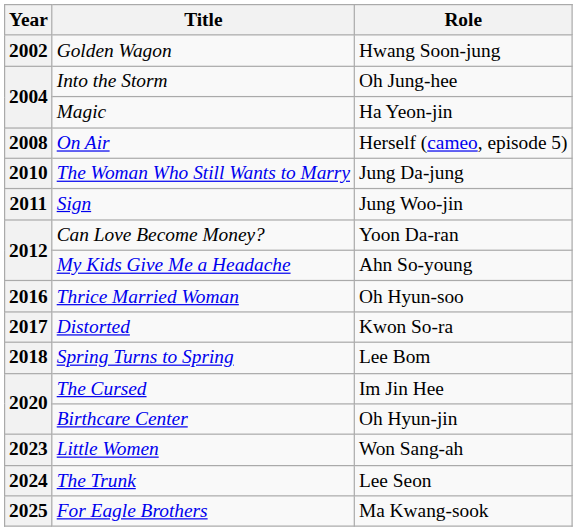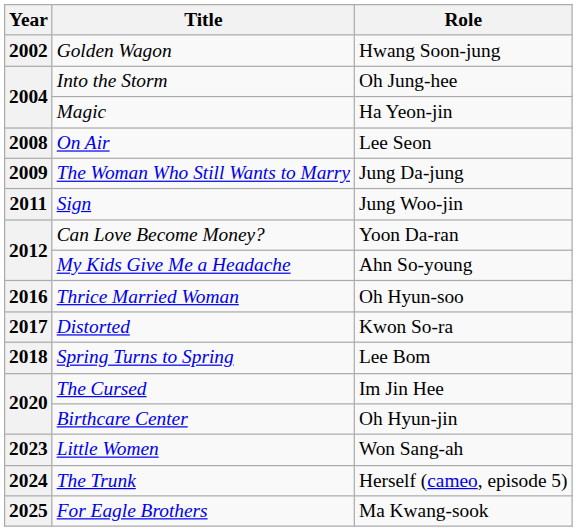On Air | Role: Herself (cameo, episode 5) -> Lee Seon
The Woman Who Still Wants to Marry | Year: 2010 -> 2009
The Trunk | Role: Lee Seon -> Herself (cameo, episode 5)
